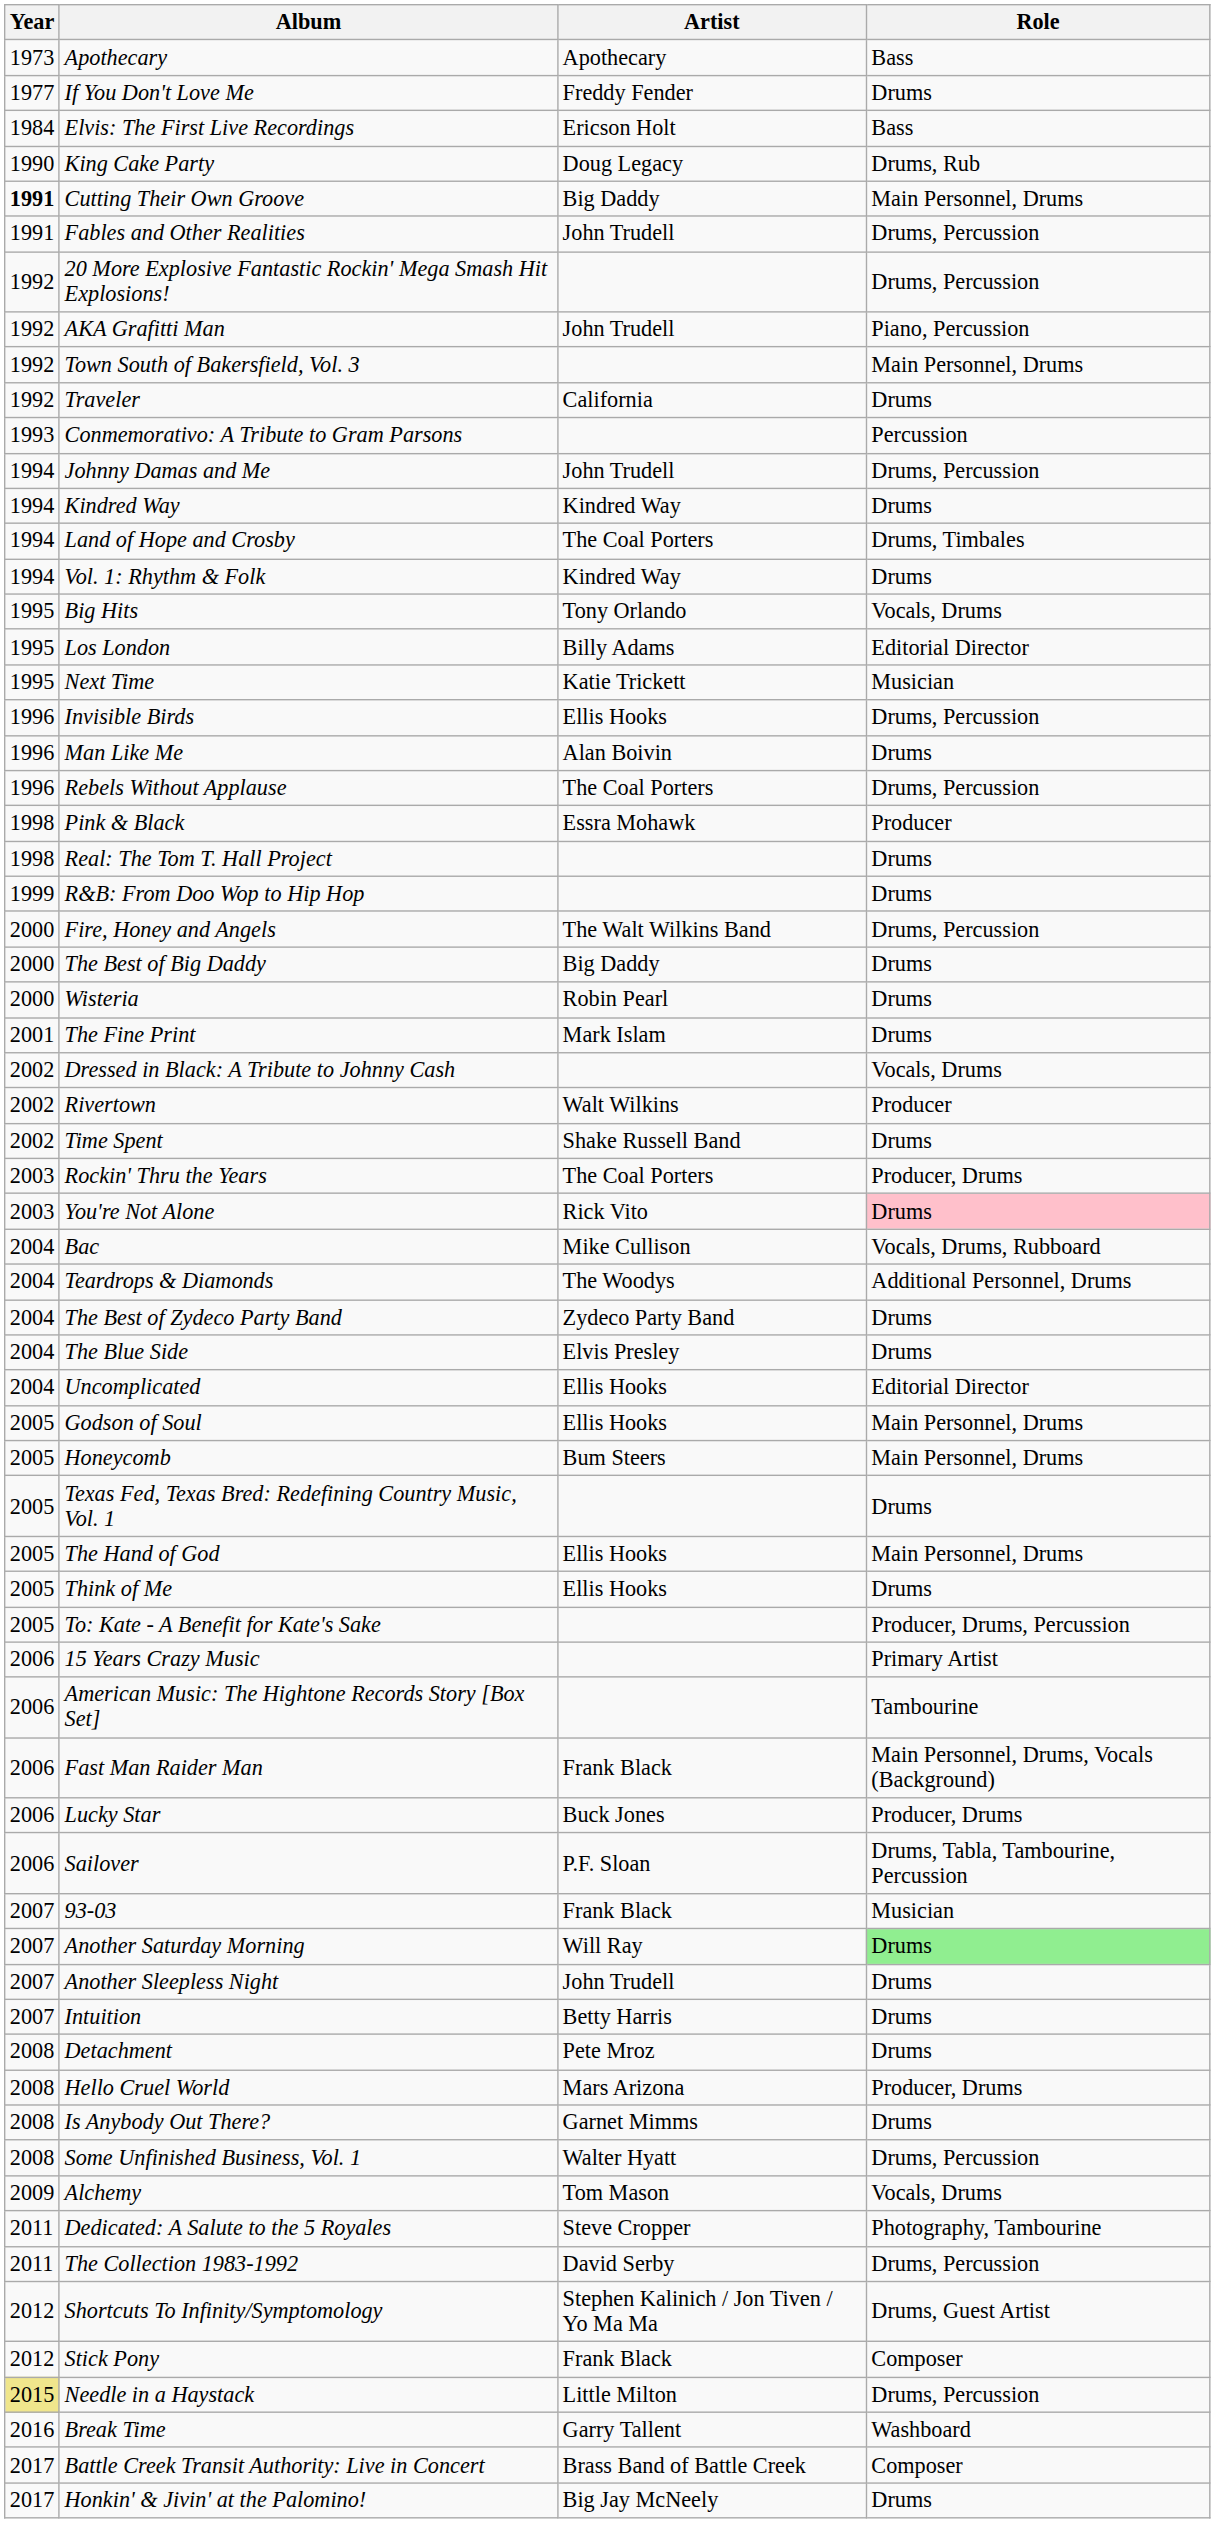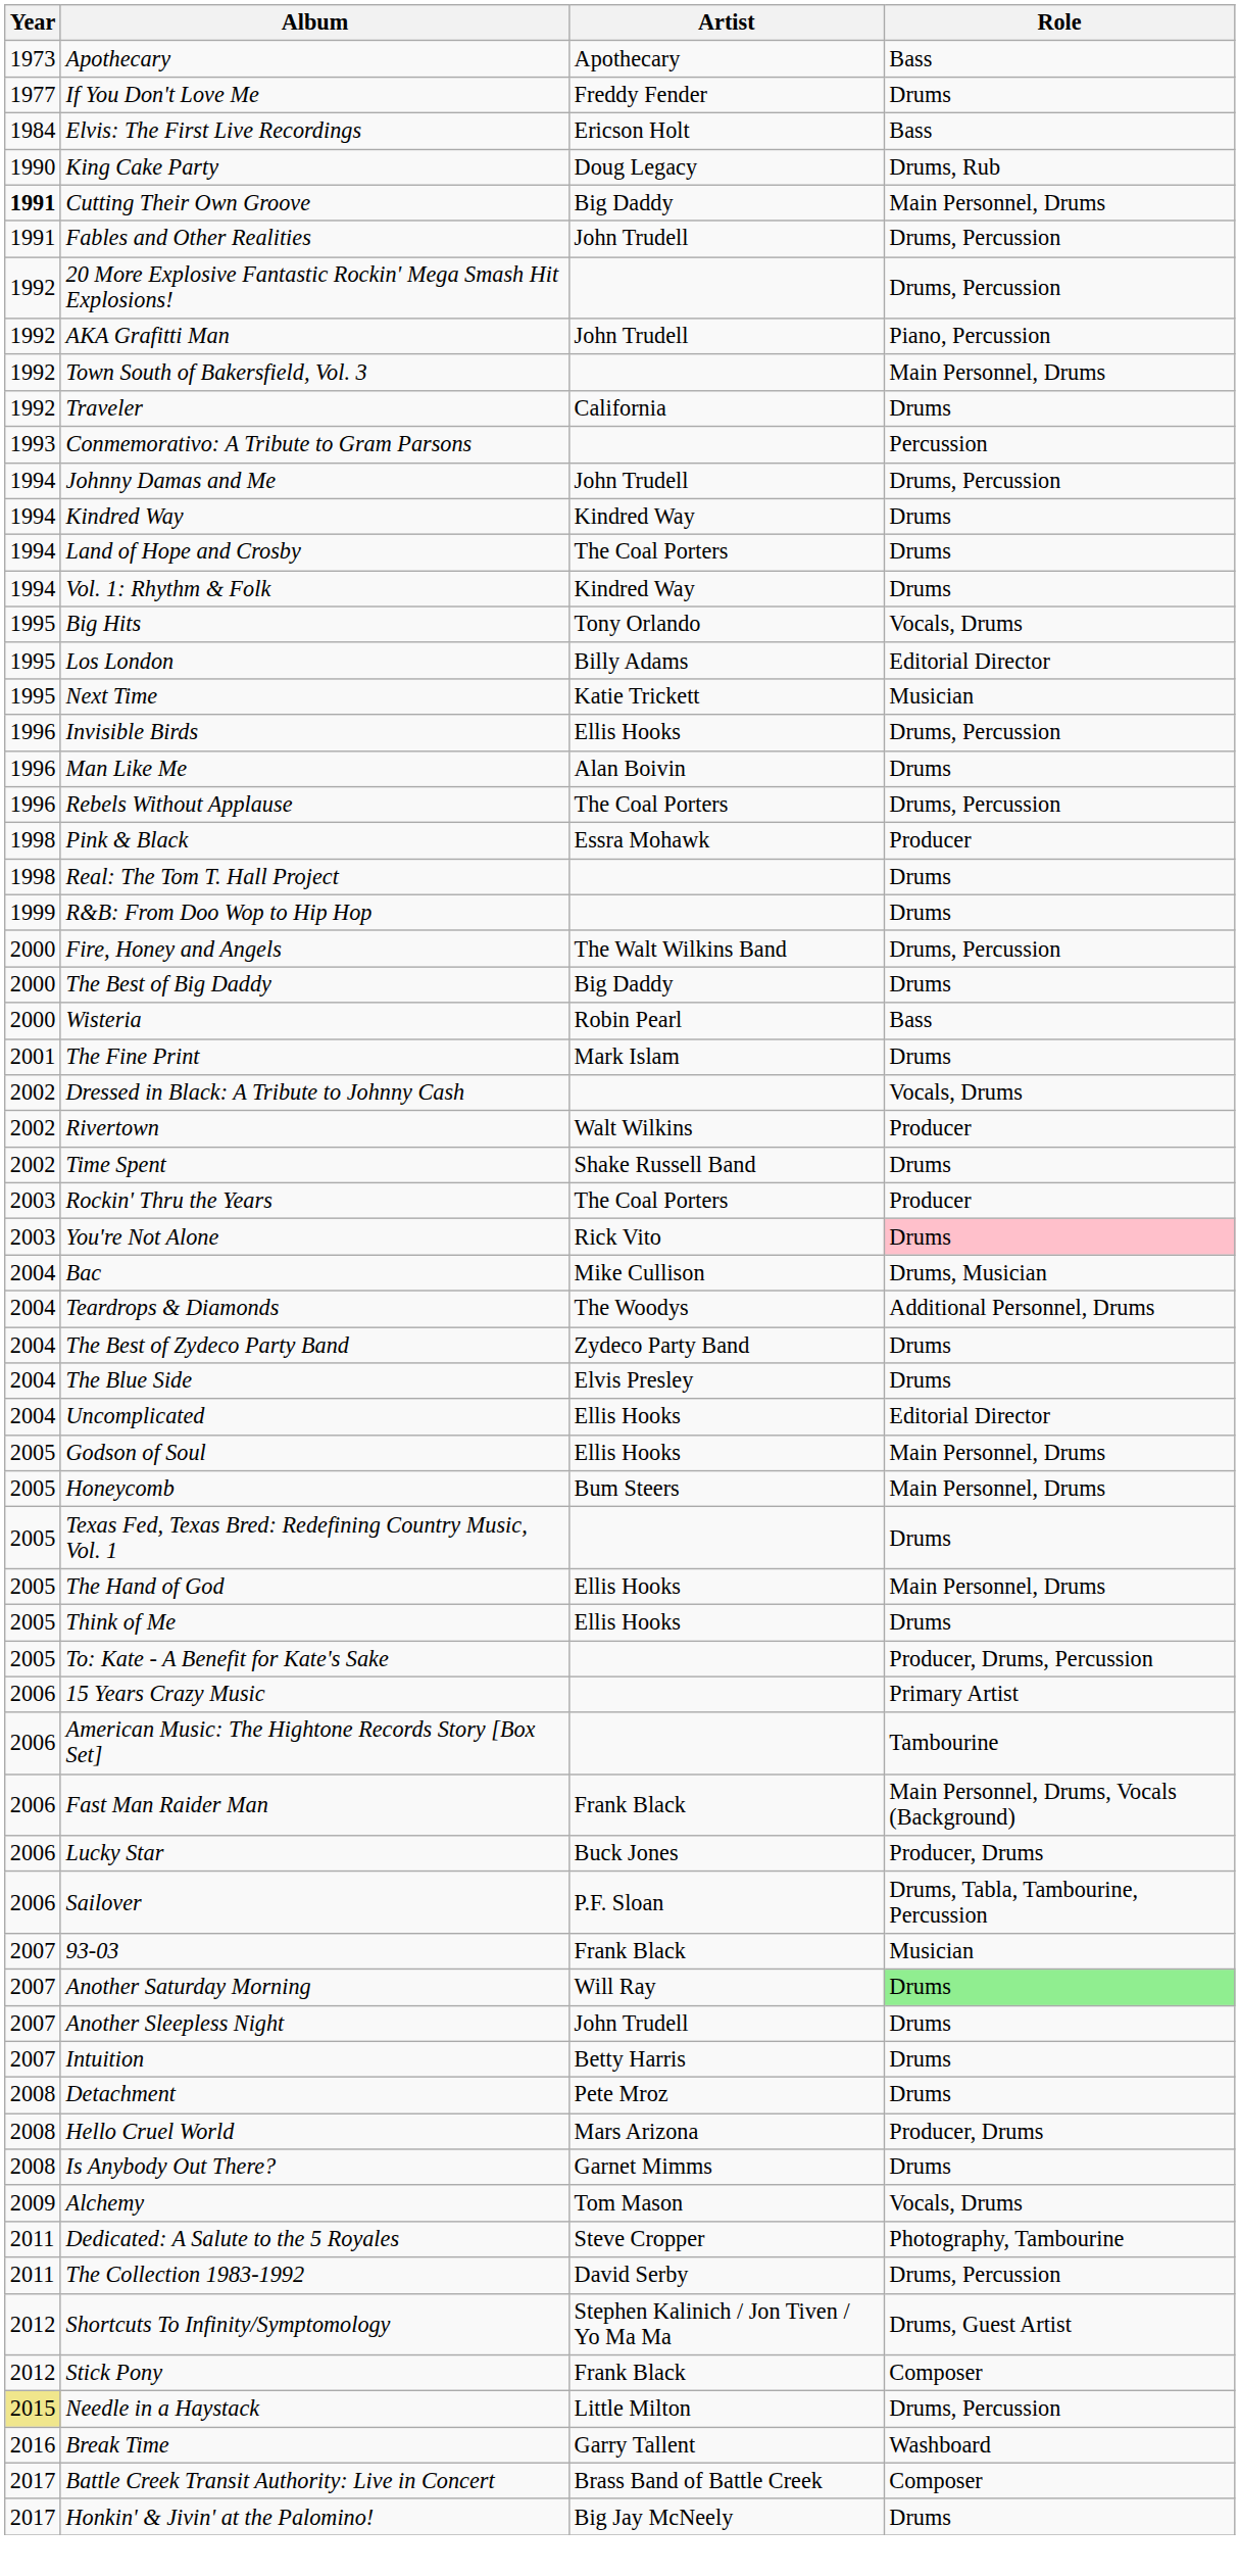Land of Hope and Crosby | Role: Drums, Timbales -> Drums
Wisteria | Role: Drums -> Bass
Rockin' Thru the Years | Role: Producer, Drums -> Producer
Bac | Role: Vocals, Drums, Rubboard -> Drums, Musician
- row: 2008 | Some Unfinished Business, Vol. 1 | Walter Hyatt | Drums, Percussion
